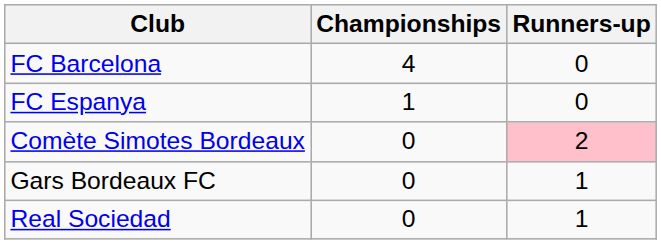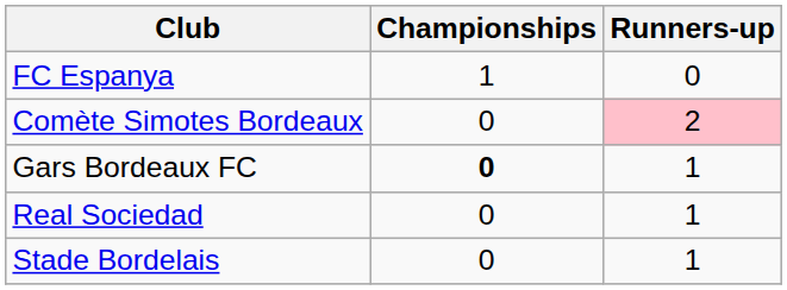- row: FC Barcelona | 4 | 0
Gars Bordeaux FC | Championships: normal -> bold
+ row: Stade Bordelais | 0 | 1
